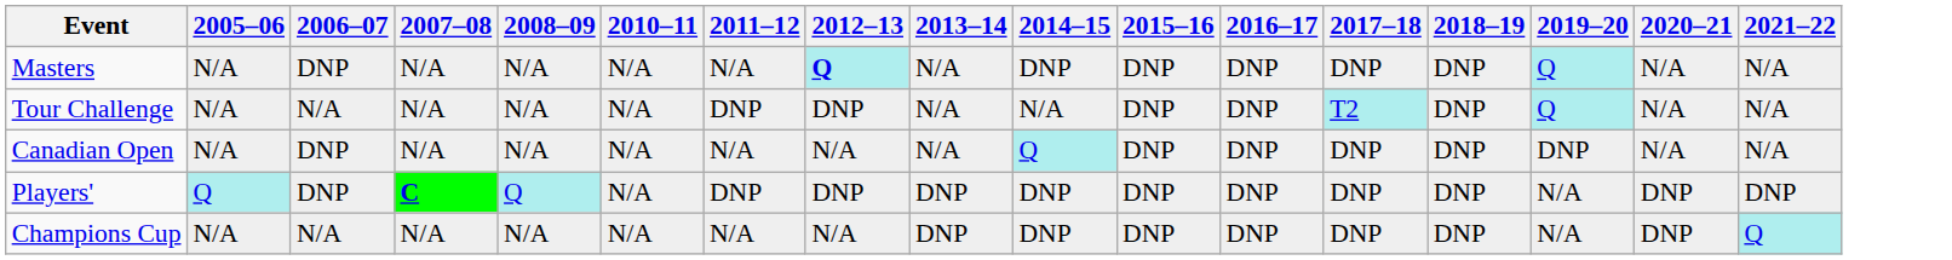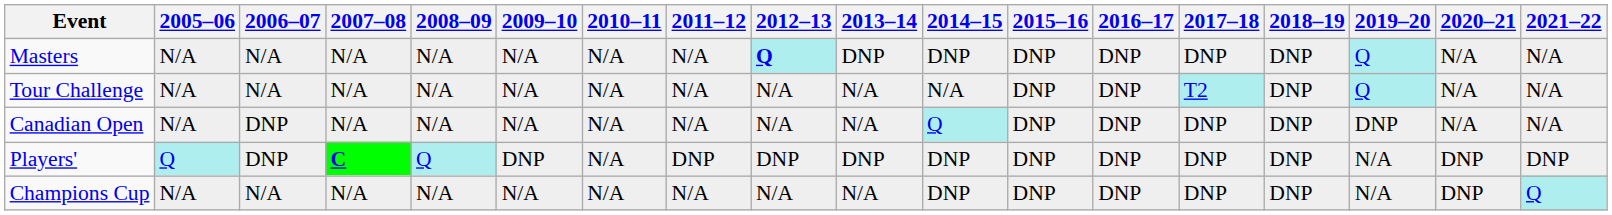+ column: 2009–10 | N/A | N/A | N/A | DNP | N/A
Masters | 2006–07: DNP -> N/A
Masters | 2013–14: N/A -> DNP
Tour Challenge | 2011–12: DNP -> N/A
Tour Challenge | 2012–13: DNP -> N/A
Champions Cup | 2013–14: DNP -> N/A
